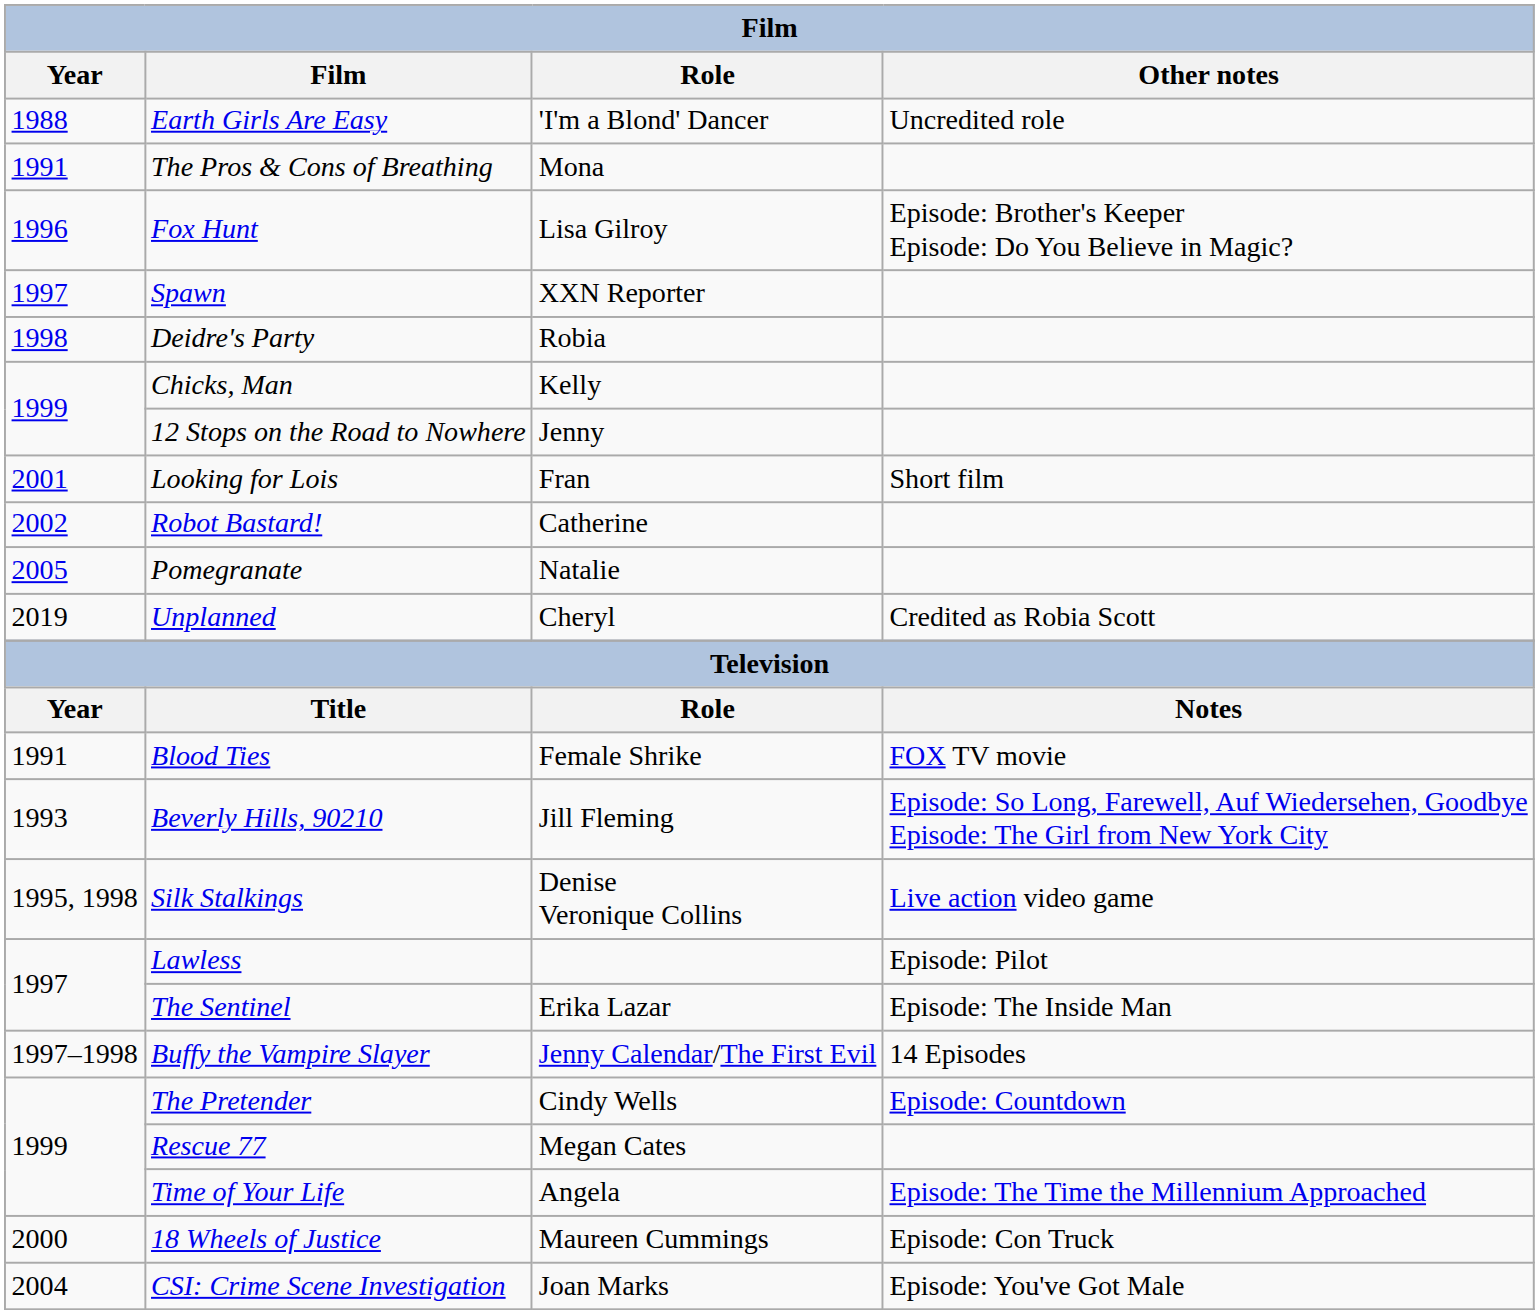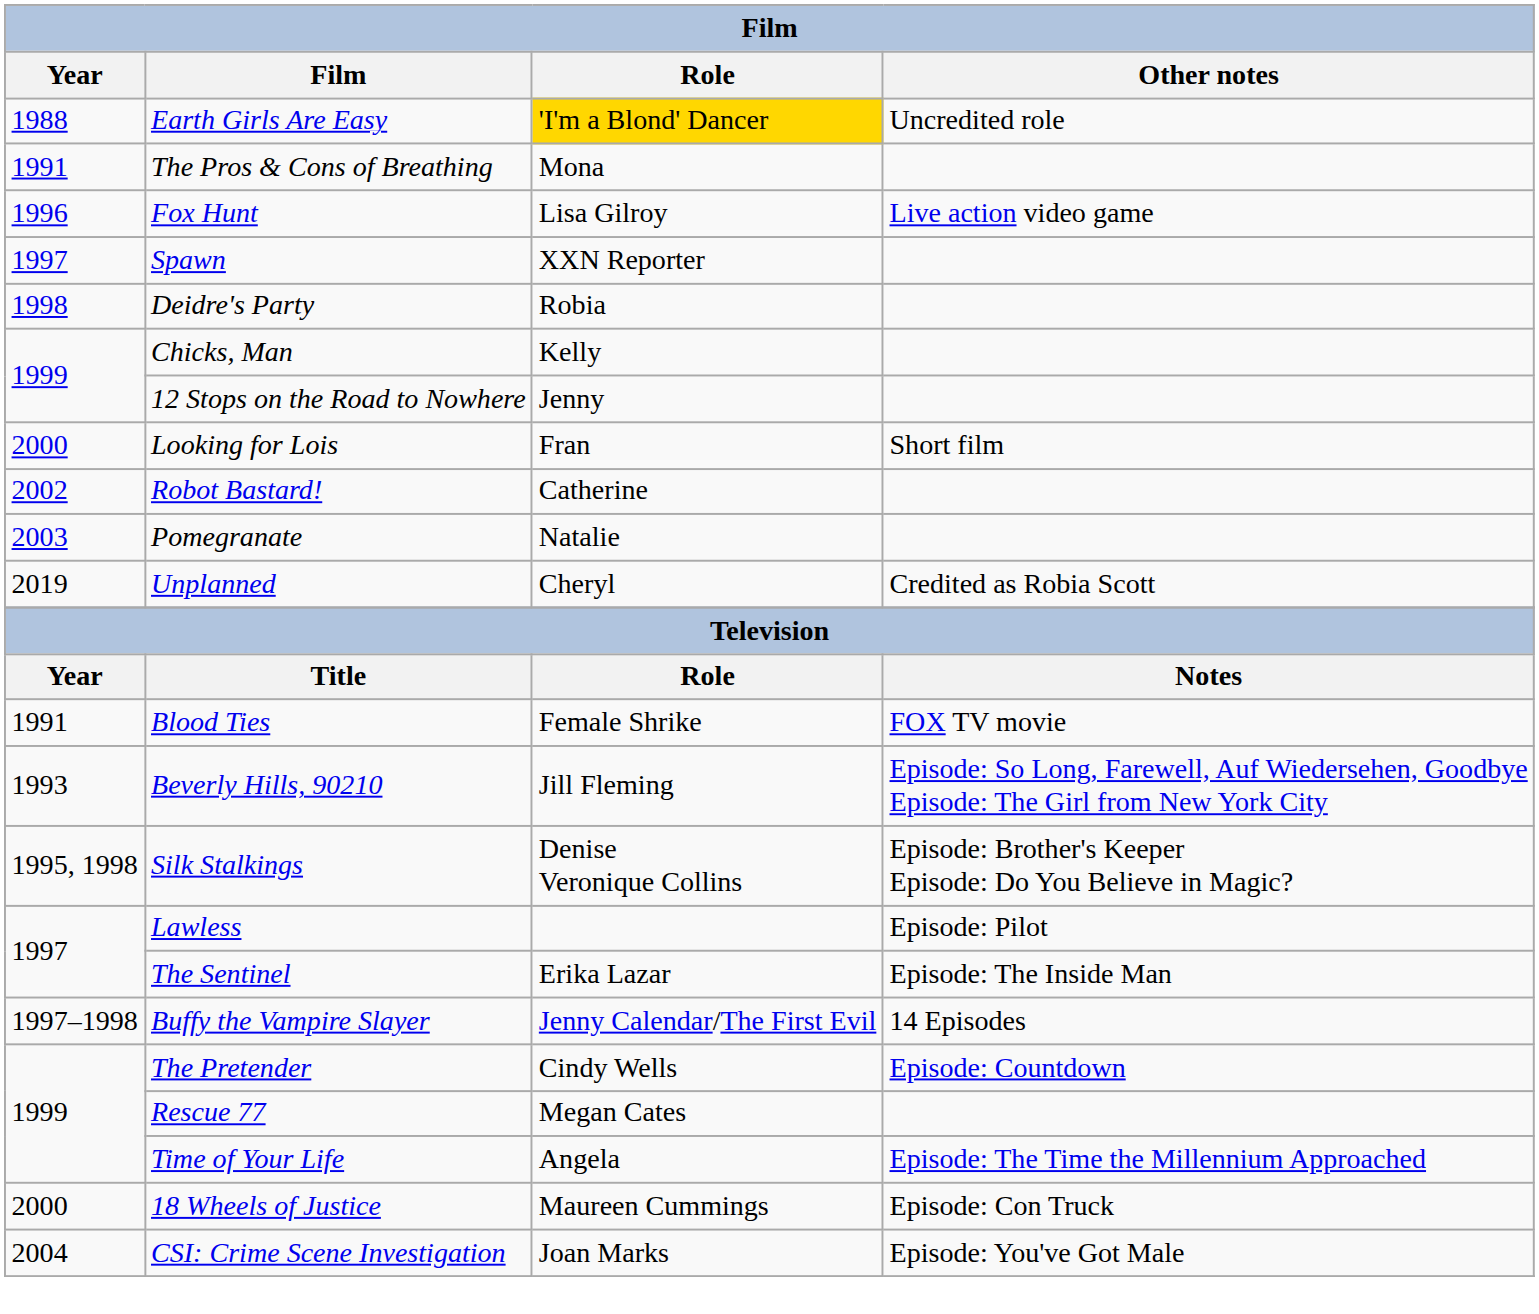Earth Girls Are Easy | Role: no background -> gold background
Fox Hunt | Other notes: Episode: Brother's Keeper Episode: Do You Believe in Magic? -> Live action video game
Looking for Lois | Year: 2001 -> 2000
Pomegranate | Year: 2005 -> 2003
Silk Stalkings | Other notes: Live action video game -> Episode: Brother's Keeper Episode: Do You Believe in Magic?
